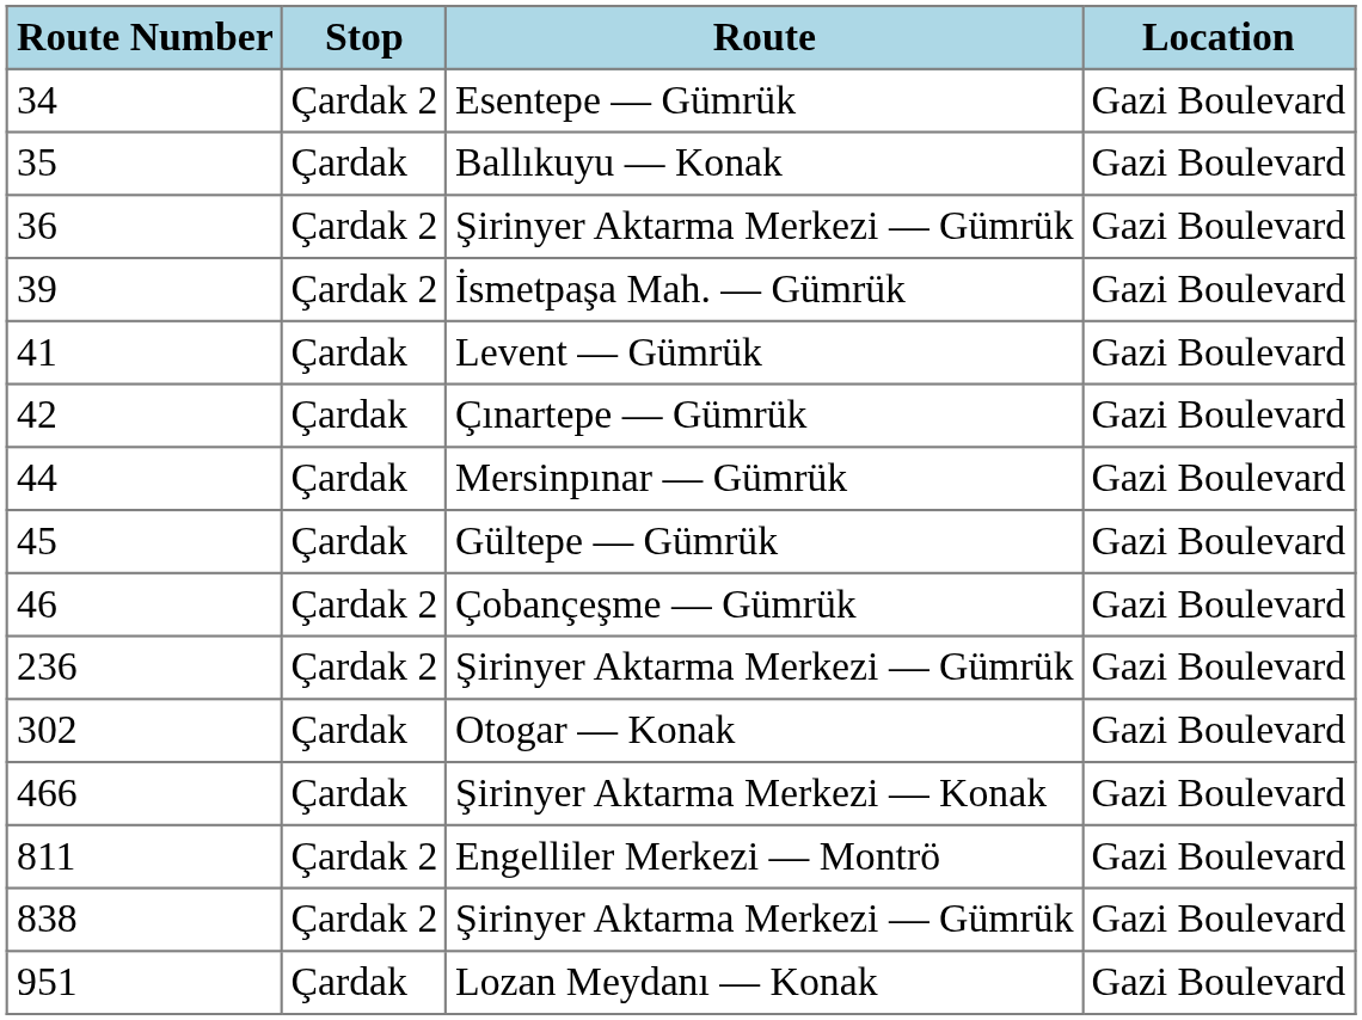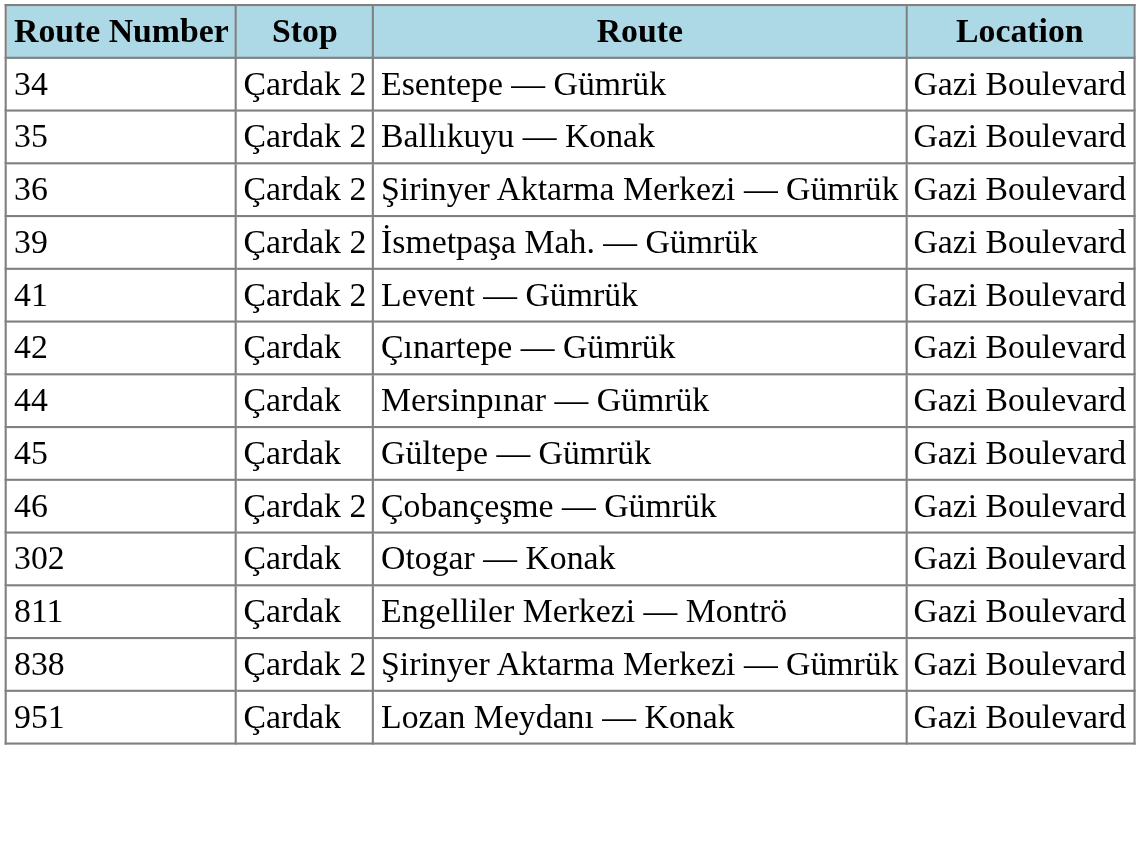35 | Stop: Çardak -> Çardak 2
41 | Stop: Çardak -> Çardak 2
- row: 236 | Çardak 2 | Şirinyer Aktarma Merkezi — Gümrük | Gazi Boulevard
- row: 466 | Çardak | Şirinyer Aktarma Merkezi — Konak | Gazi Boulevard
811 | Stop: Çardak 2 -> Çardak
